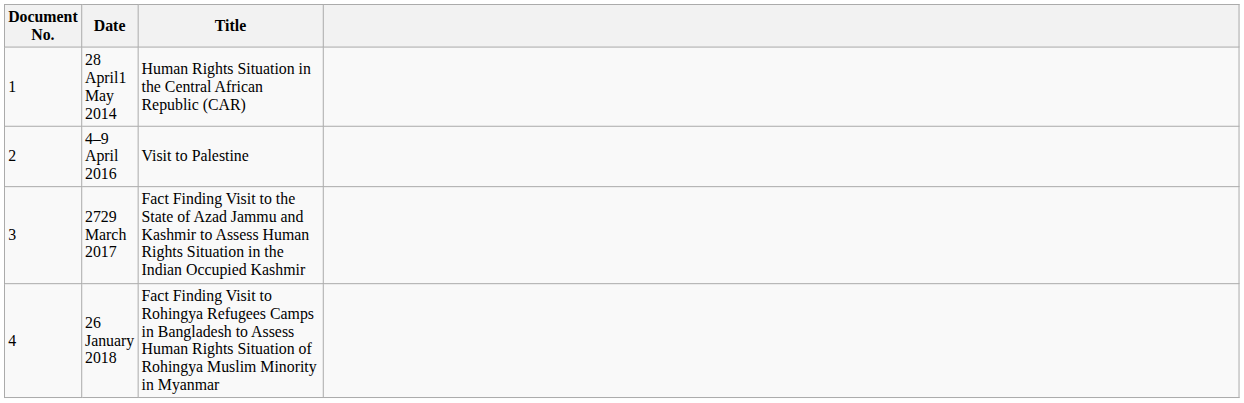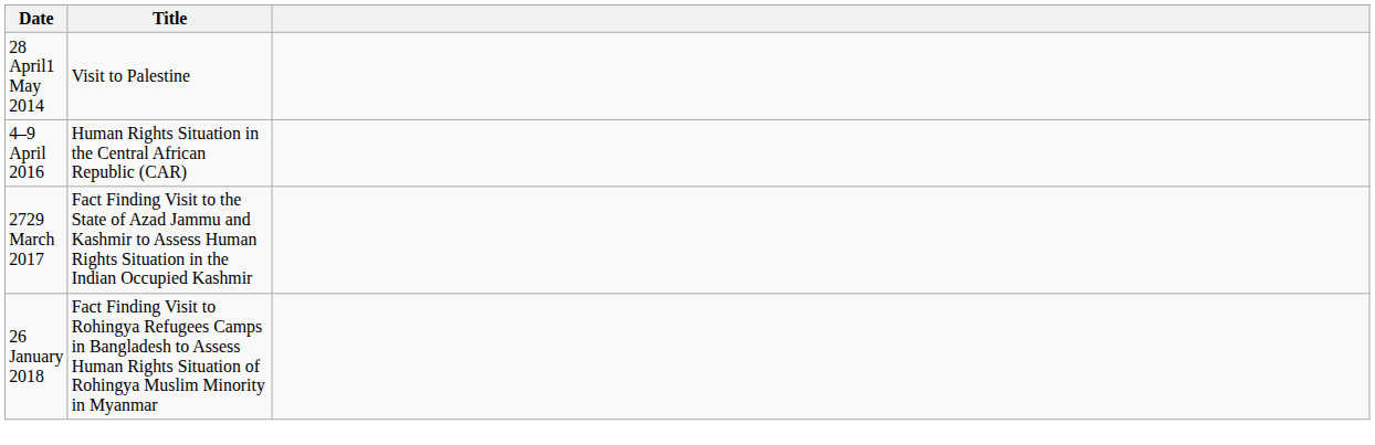- column: Document No. | 1 | 2 | 3 | 4
28 April1 May 2014 | Title: Human Rights Situation in the Central African Republic (CAR) -> Visit to Palestine
4–9 April 2016 | Title: Visit to Palestine -> Human Rights Situation in the Central African Republic (CAR)
